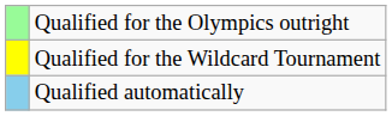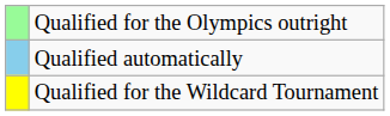rows swapped: Qualified automatically <-> Qualified for the Wildcard Tournament
